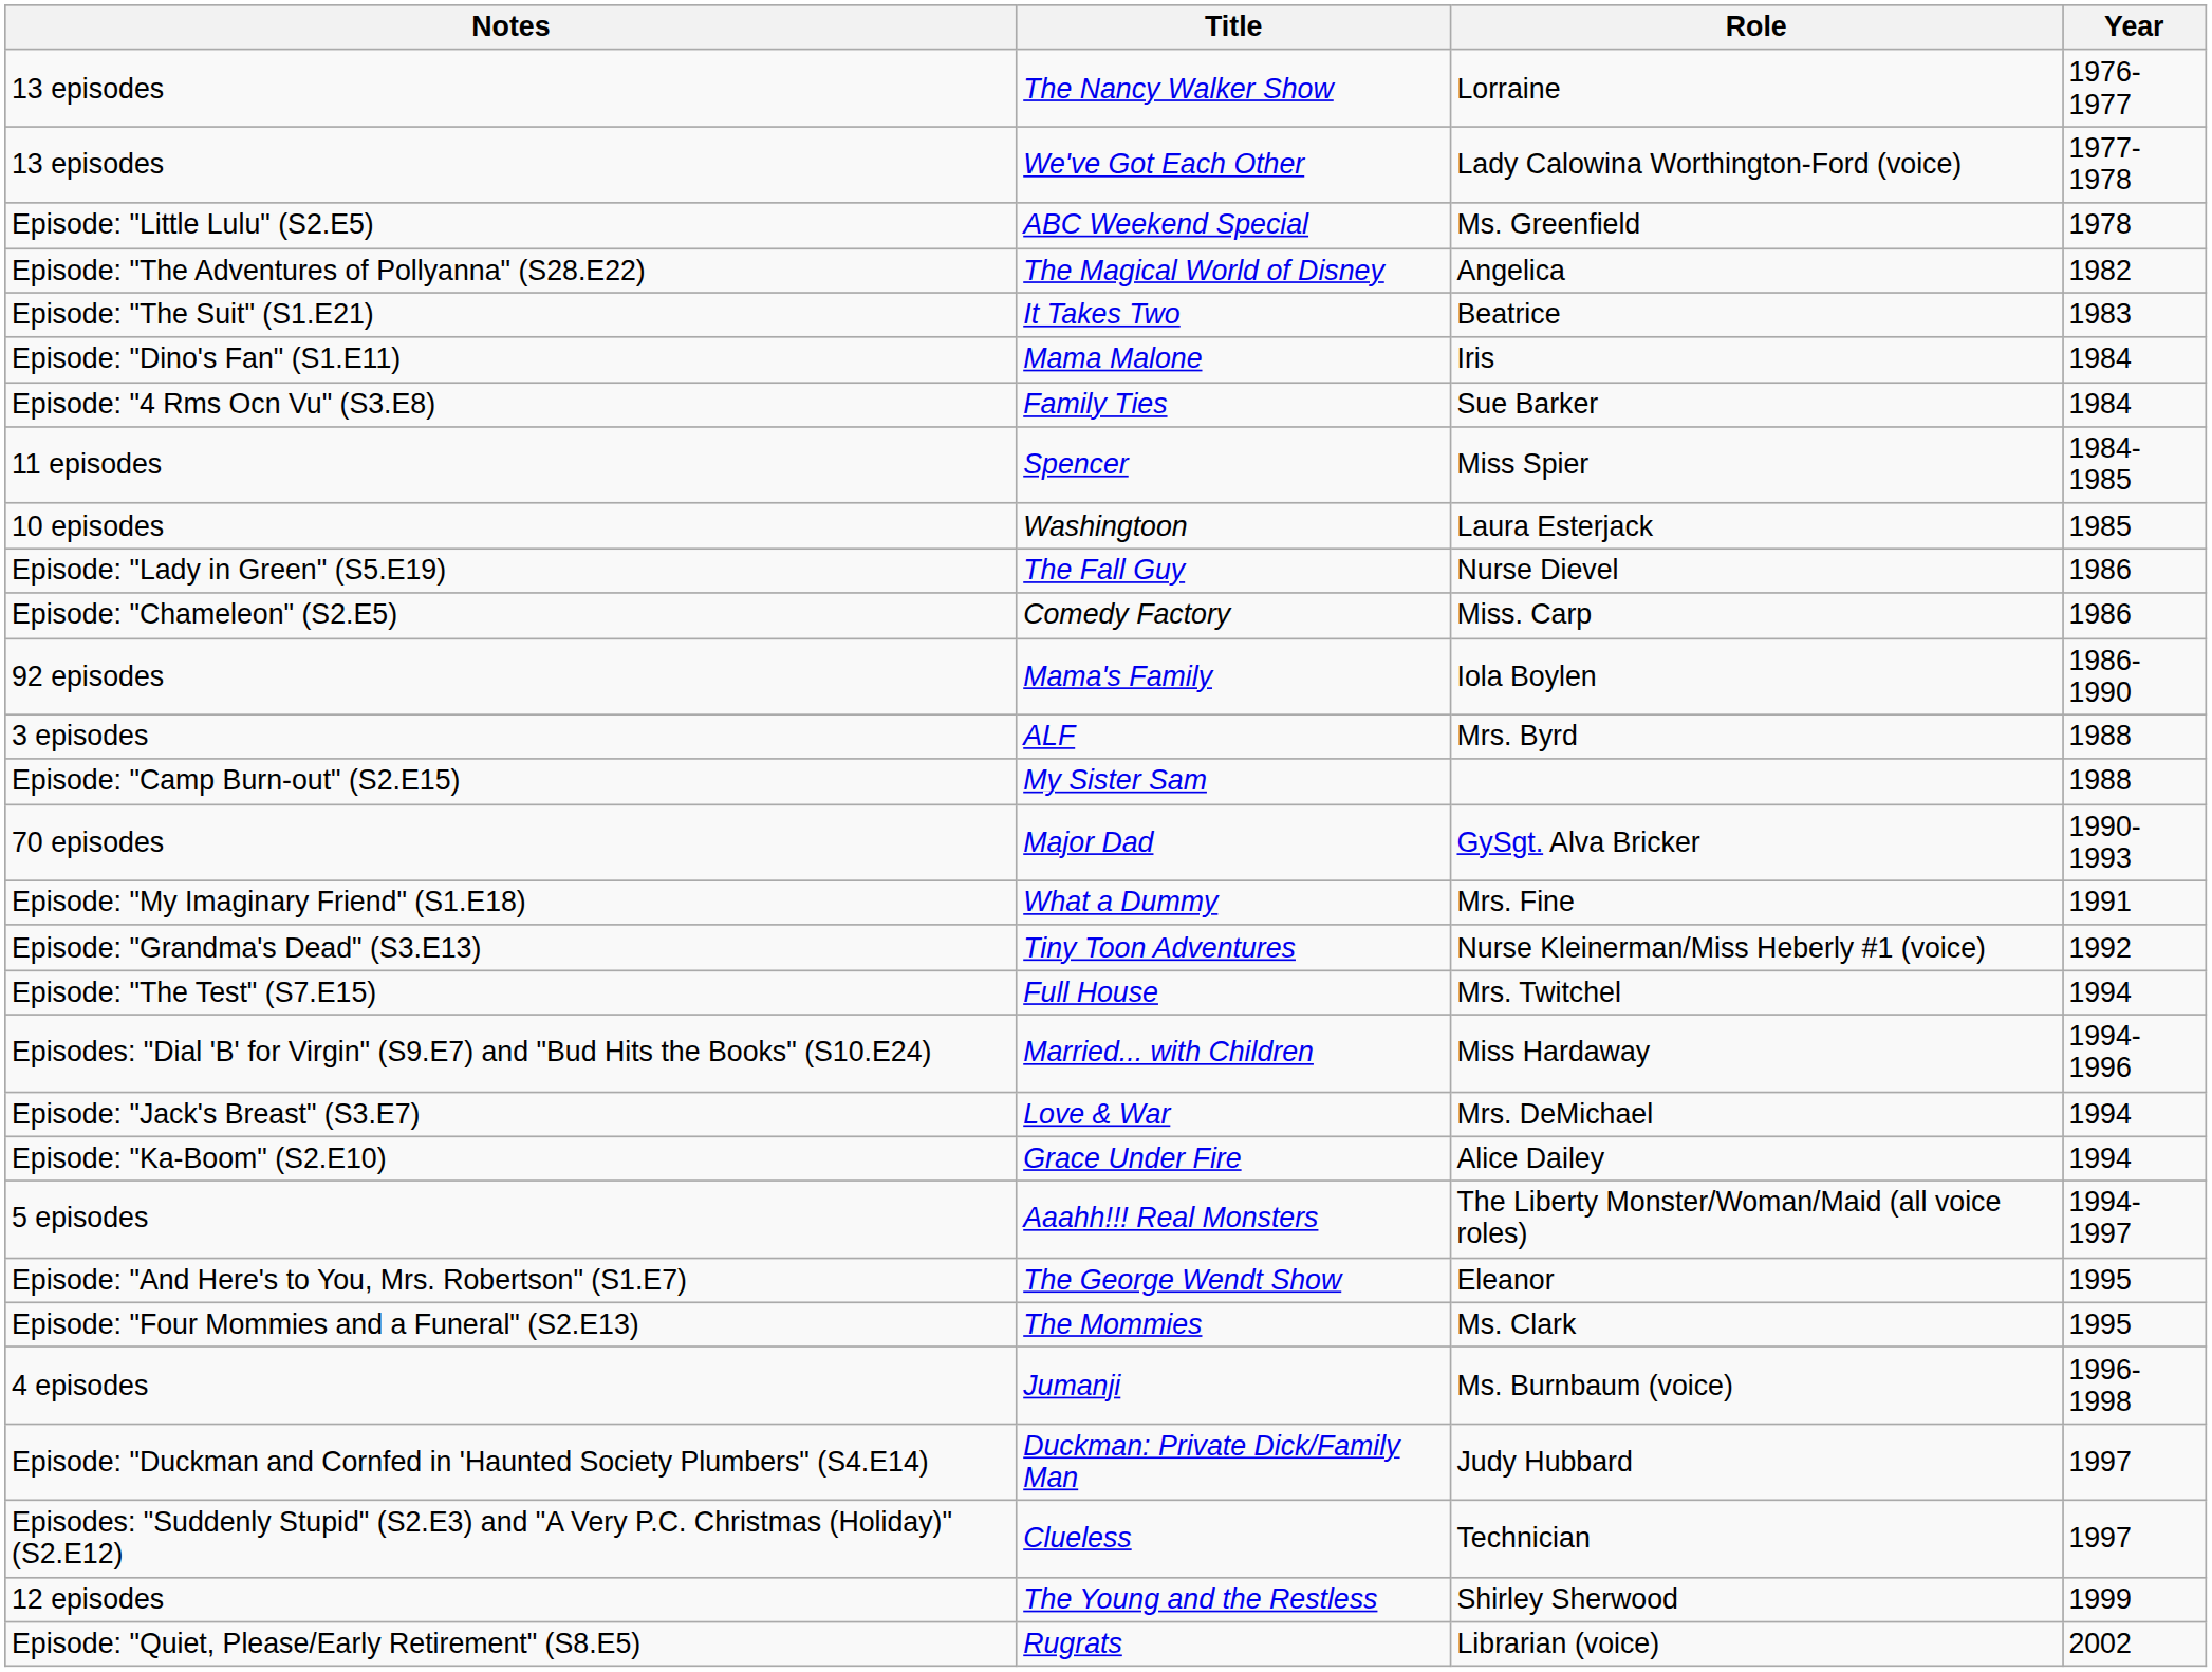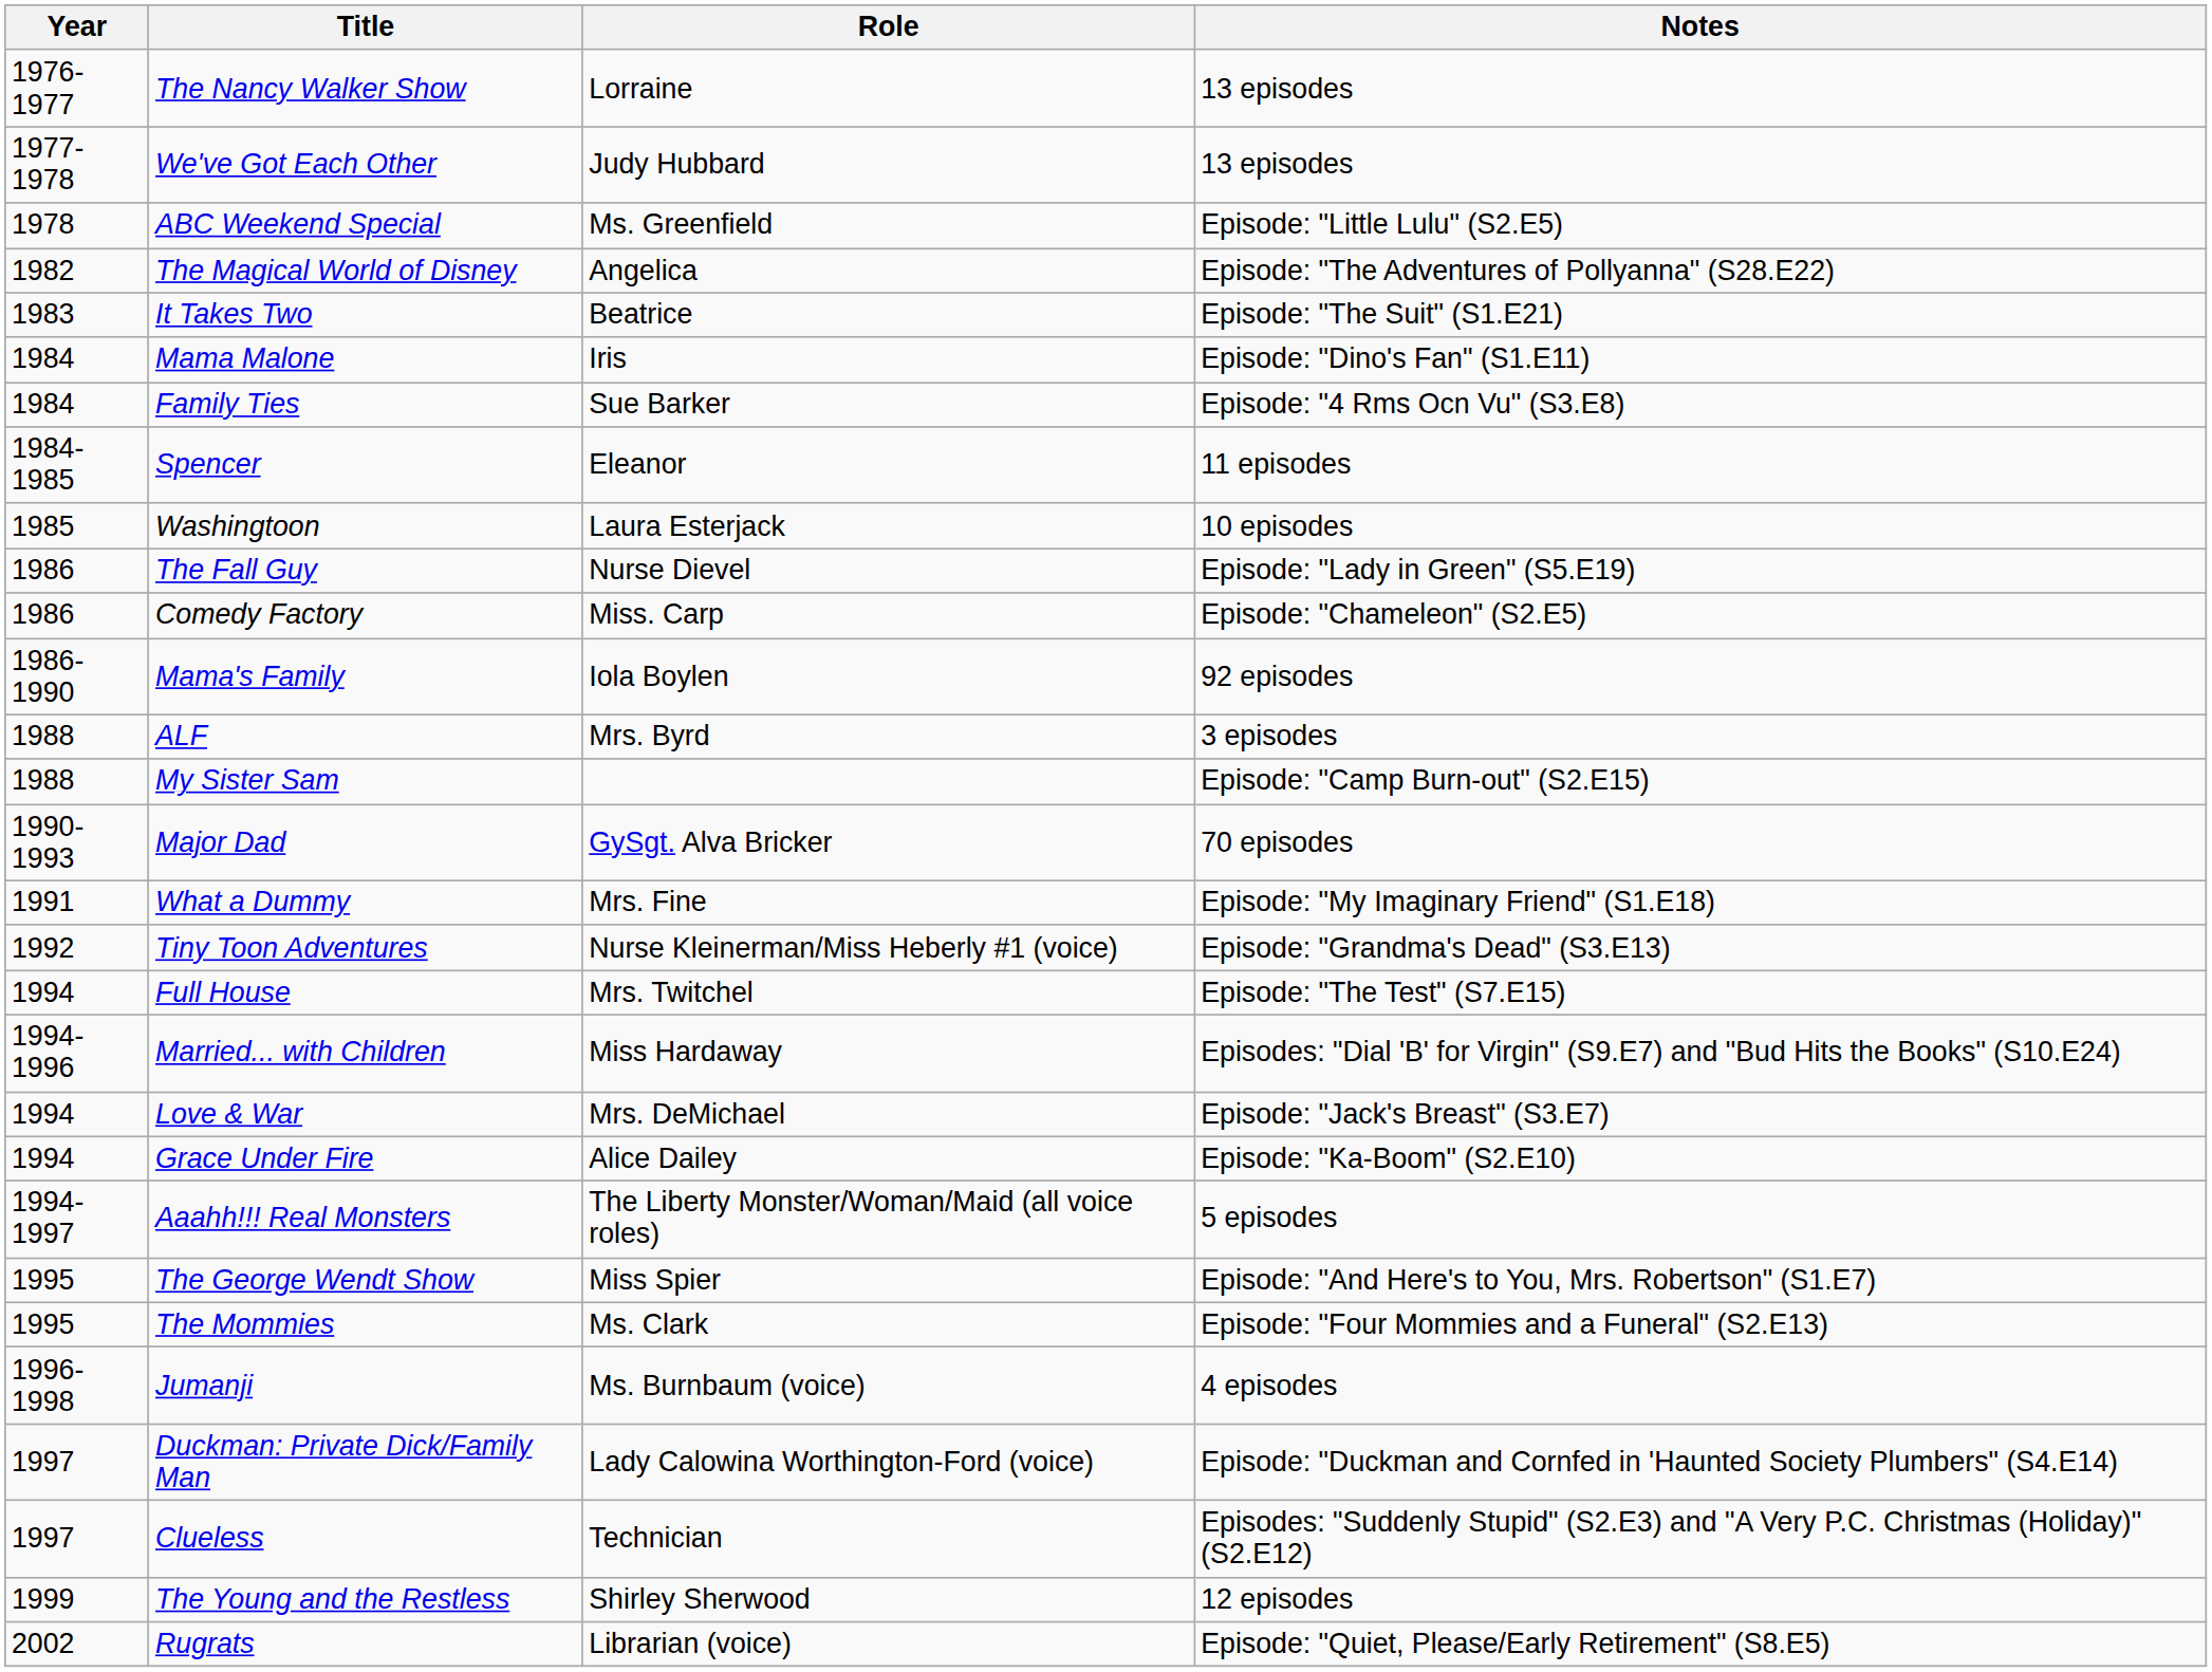columns swapped: Year <-> Notes
We've Got Each Other | Role: Lady Calowina Worthington-Ford (voice) -> Judy Hubbard
Spencer | Role: Miss Spier -> Eleanor
The George Wendt Show | Role: Eleanor -> Miss Spier
Duckman: Private Dick/Family Man | Role: Judy Hubbard -> Lady Calowina Worthington-Ford (voice)
